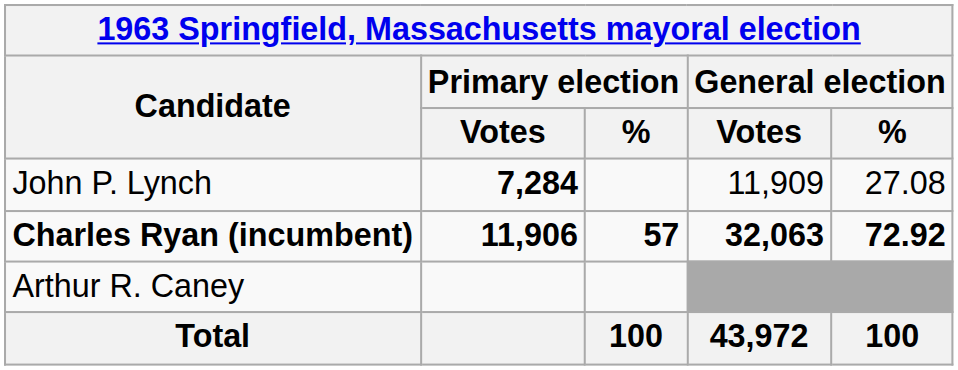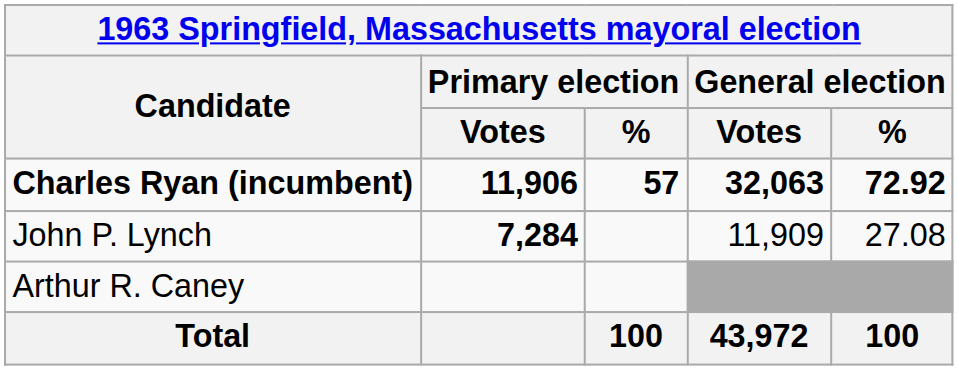rows swapped: Charles Ryan (incumbent) <-> John P. Lynch
